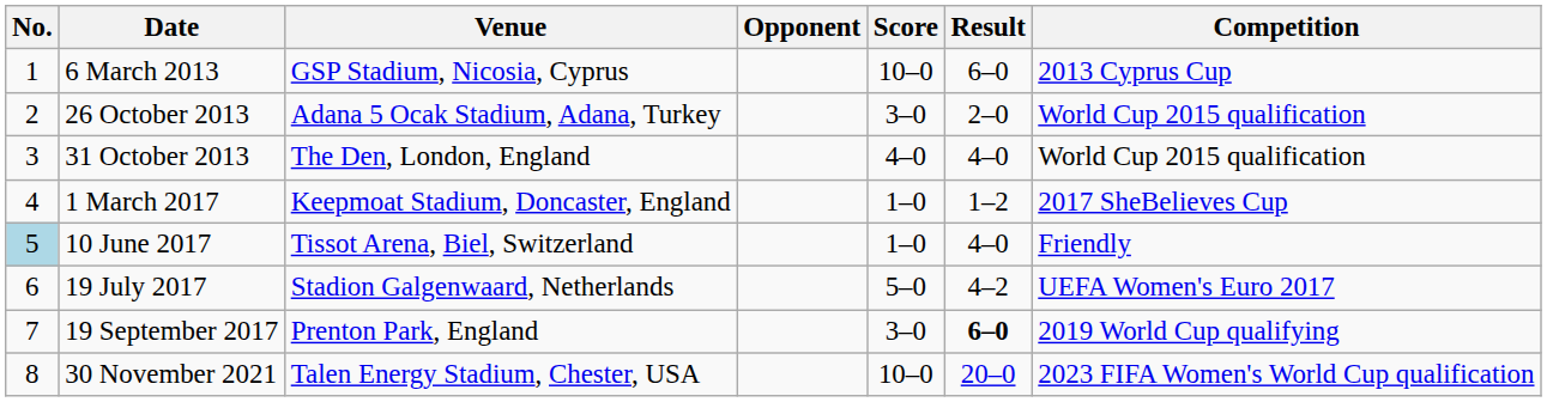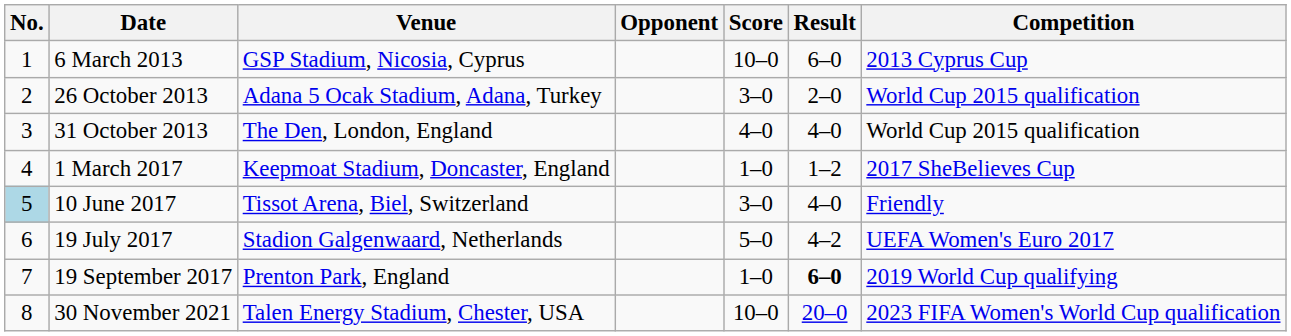10 June 2017 | Score: 1–0 -> 3–0
19 September 2017 | Score: 3–0 -> 1–0
